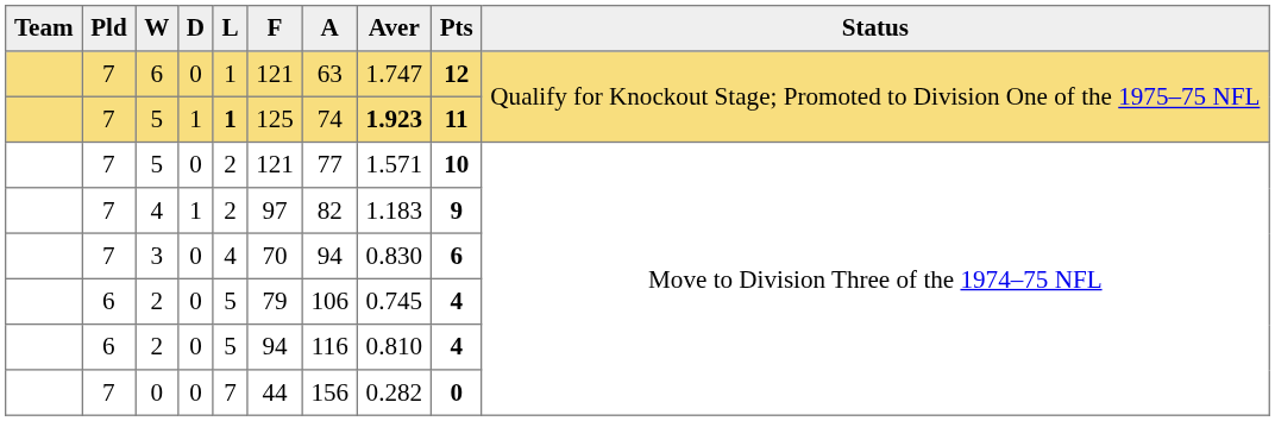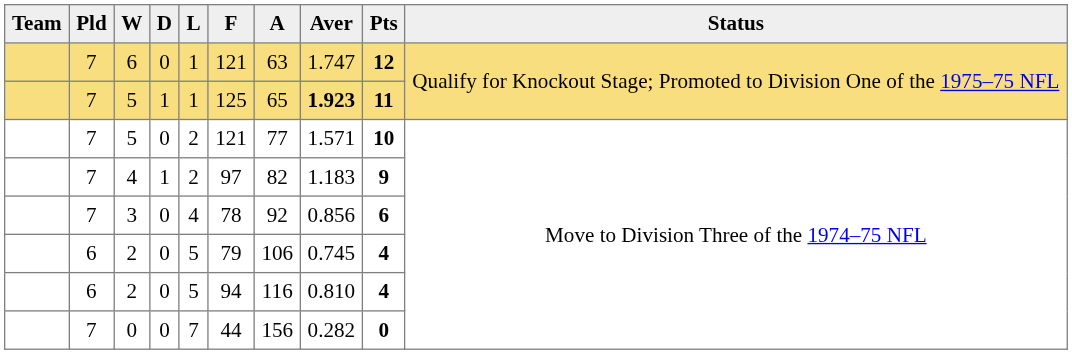5 / 1 | L: bold -> normal
5 / 1 | A: 74 -> 65
3 | F: 70 -> 78
3 | A: 94 -> 92
3 | Aver: 0.830 -> 0.856
